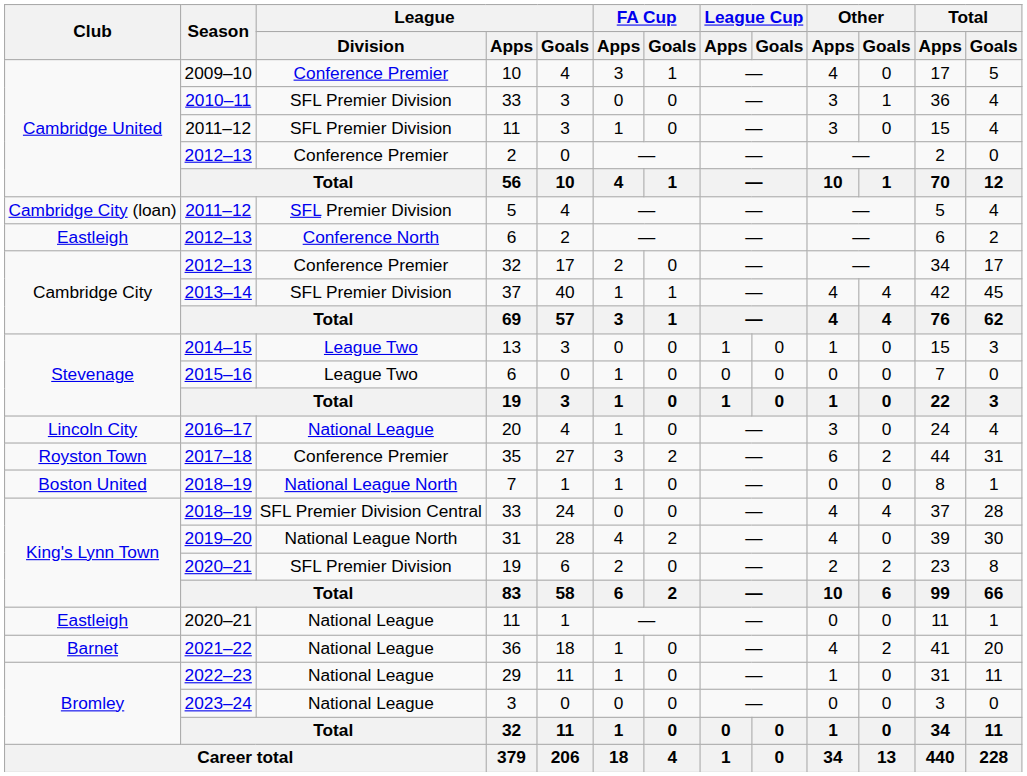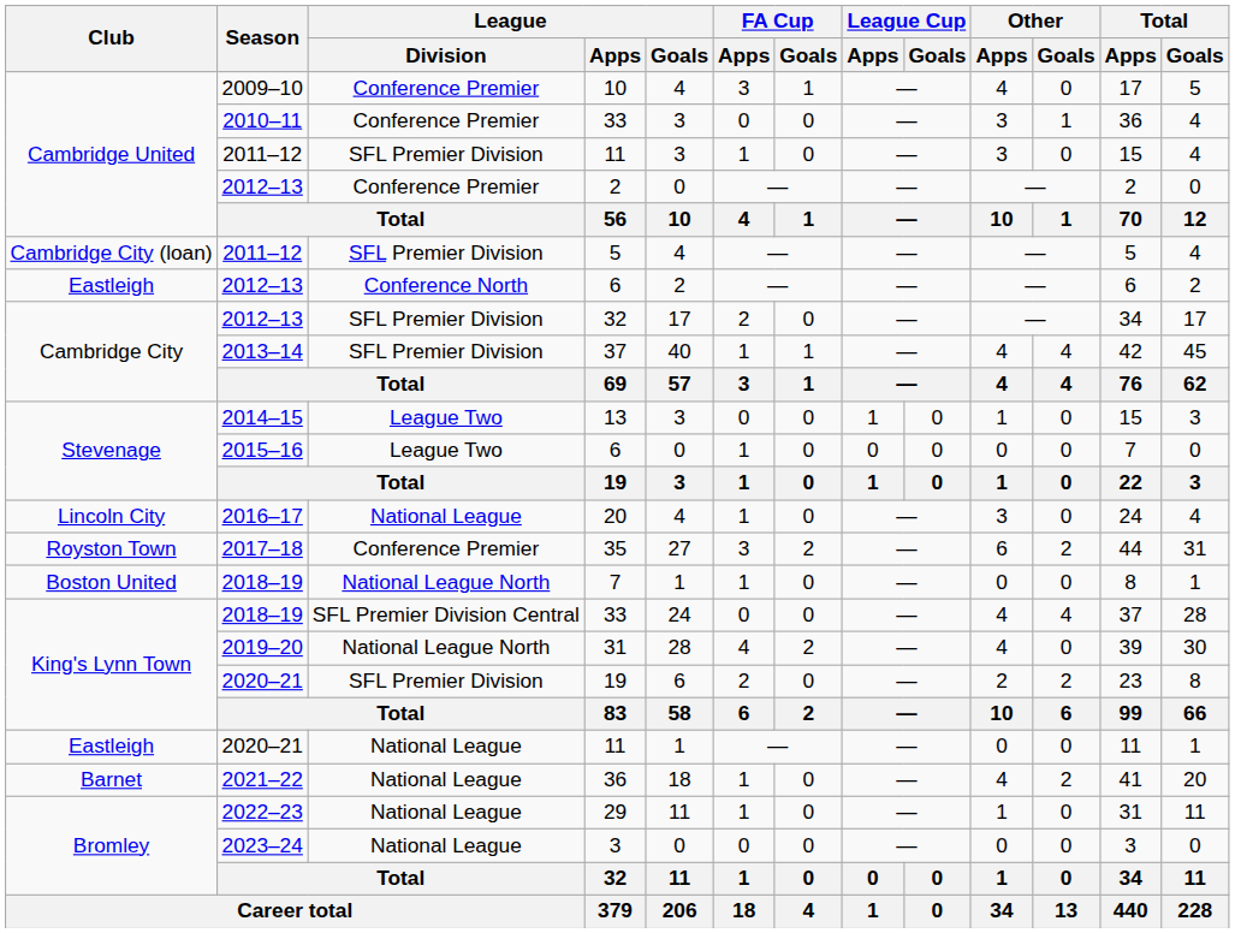2010–11 / 33 | League / Division: SFL Premier Division -> Conference Premier
2012–13 / 32 | League / Division: Conference Premier -> SFL Premier Division
